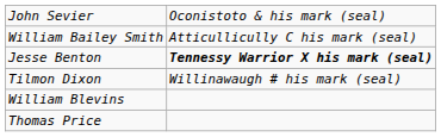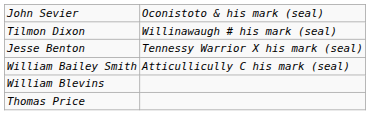rows swapped: William Bailey Smith <-> Tilmon Dixon
Jesse Benton | column 2: bold -> normal
